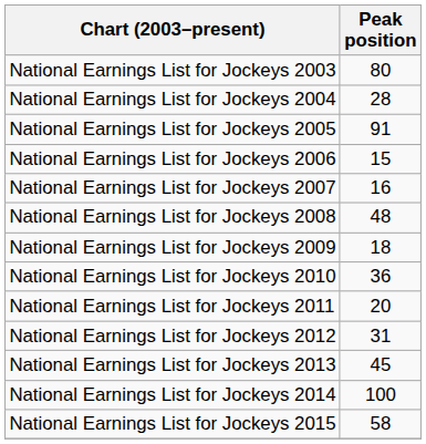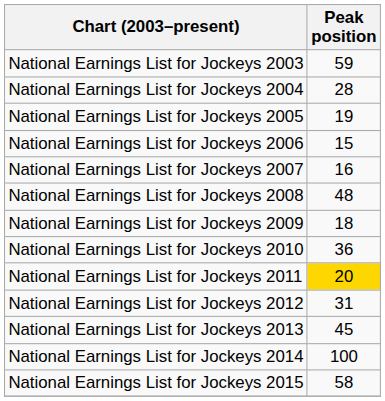National Earnings List for Jockeys 2003 | Peak position: 80 -> 59
National Earnings List for Jockeys 2005 | Peak position: 91 -> 19
National Earnings List for Jockeys 2011 | Peak position: no background -> gold background
